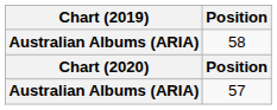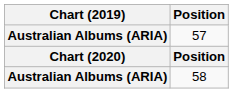rows swapped: 57 <-> 58
